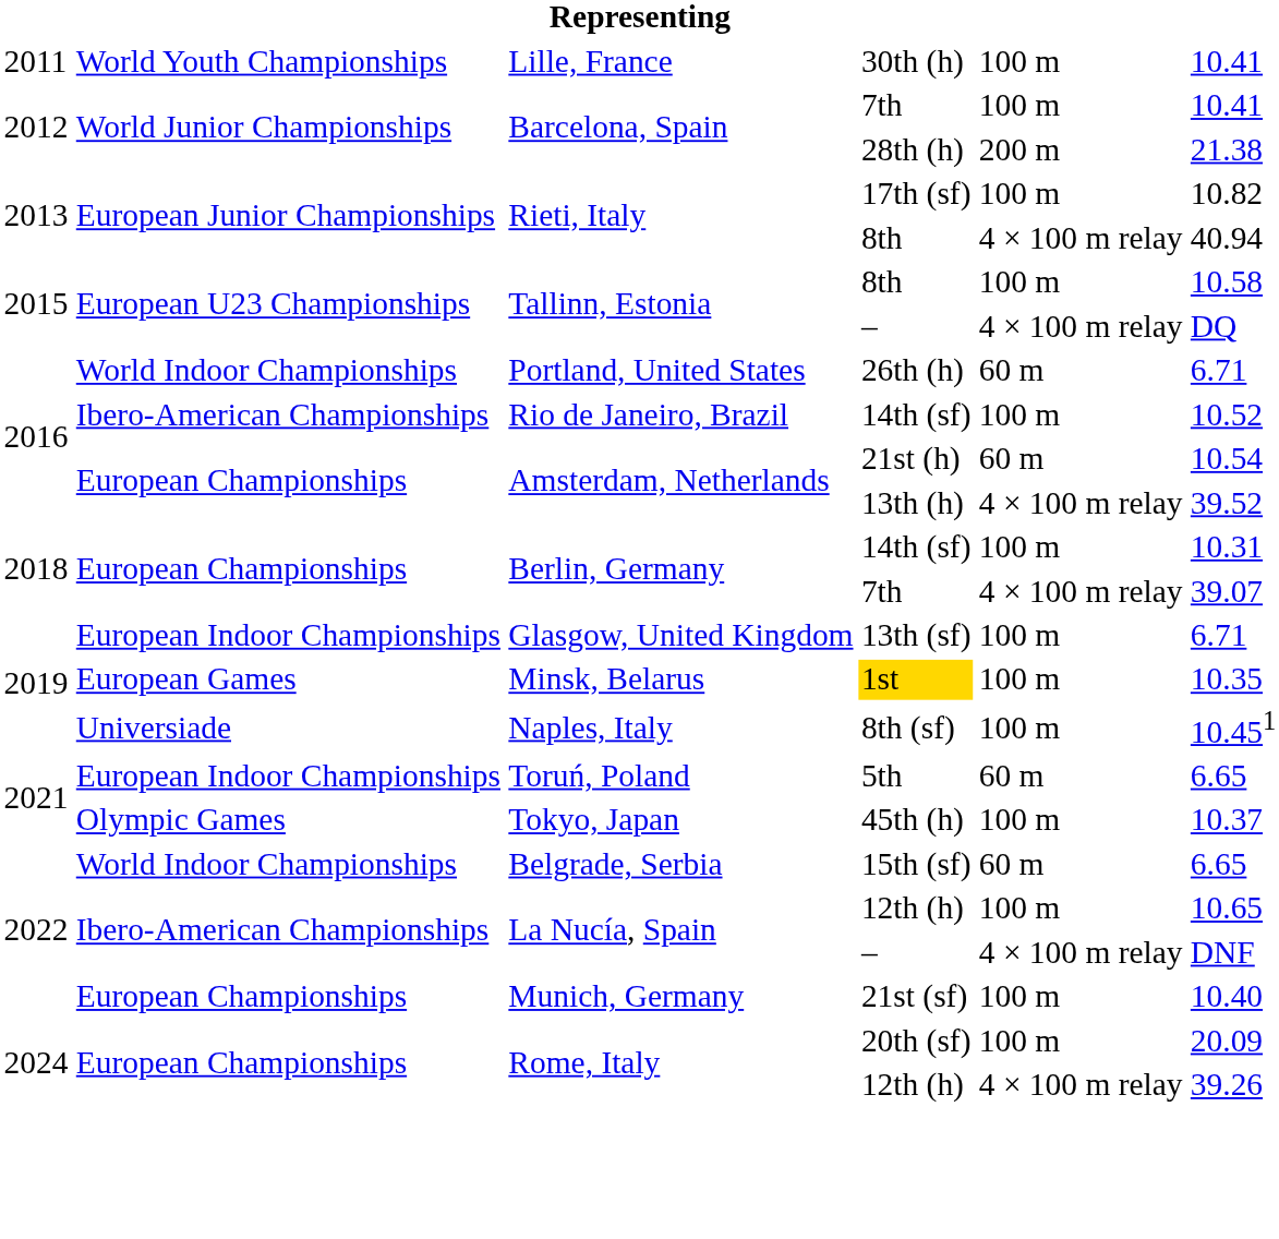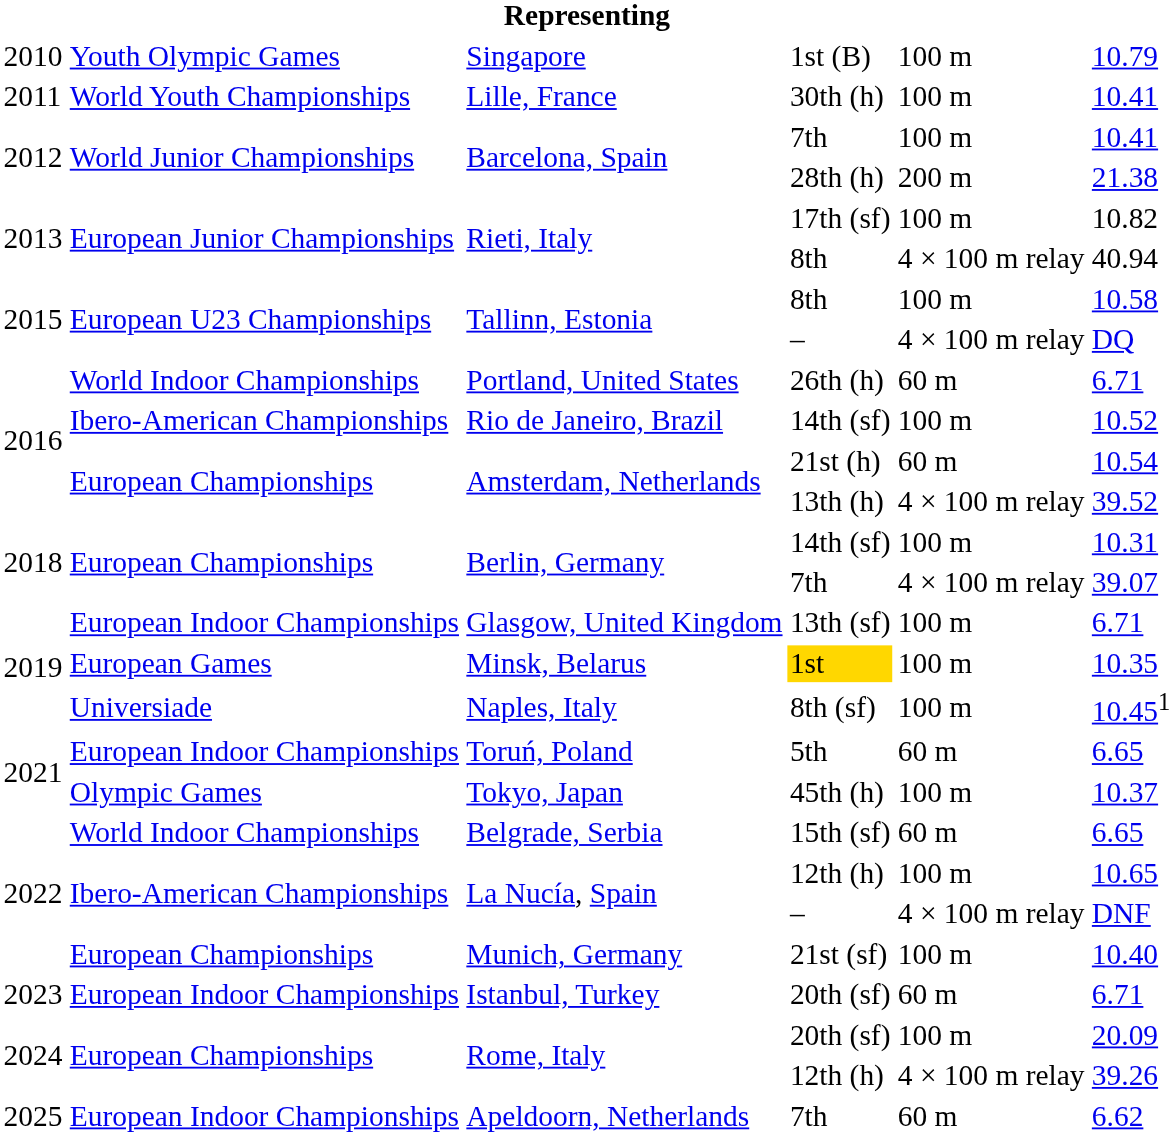+ row: 2010 | Youth Olympic Games | Singapore | 1st (B) | 100 m | 10.79
+ row: 2023 | European Indoor Championships | Istanbul, Turkey | 20th (sf) | 60 m | 6.71
+ row: 2025 | European Indoor Championships | Apeldoorn, Netherlands | 7th | 60 m | 6.62
